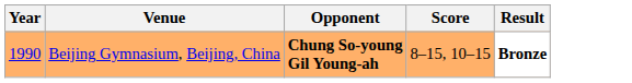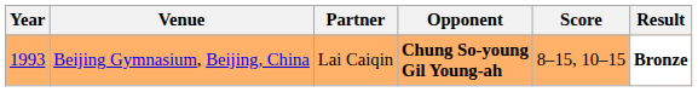+ column: Partner | Lai Caiqin
Beijing Gymnasium, Beijing, China | Year: 1990 -> 1993
